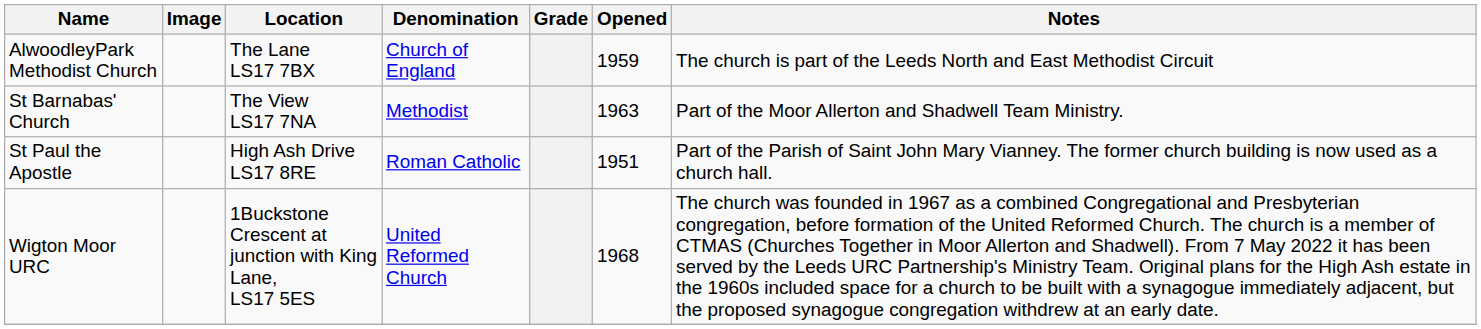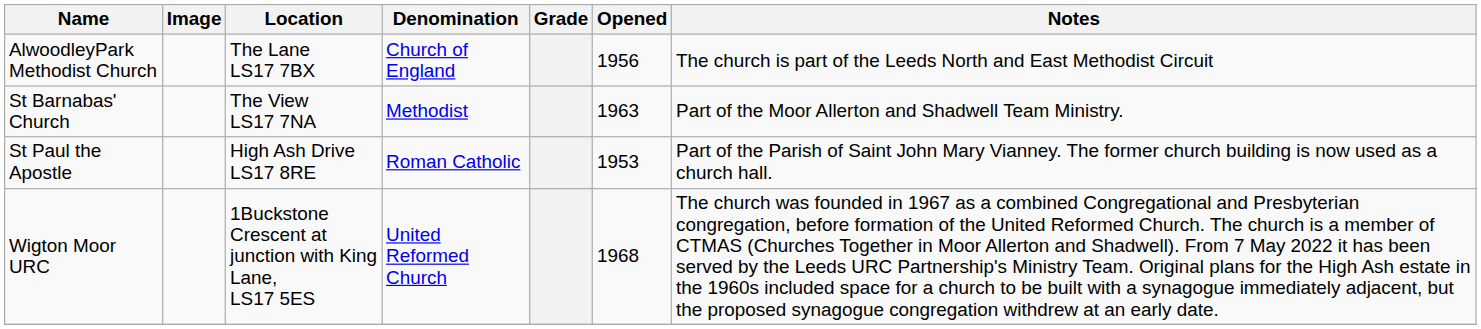AlwoodleyPark Methodist Church | Opened: 1959 -> 1956
St Paul the Apostle | Opened: 1951 -> 1953
